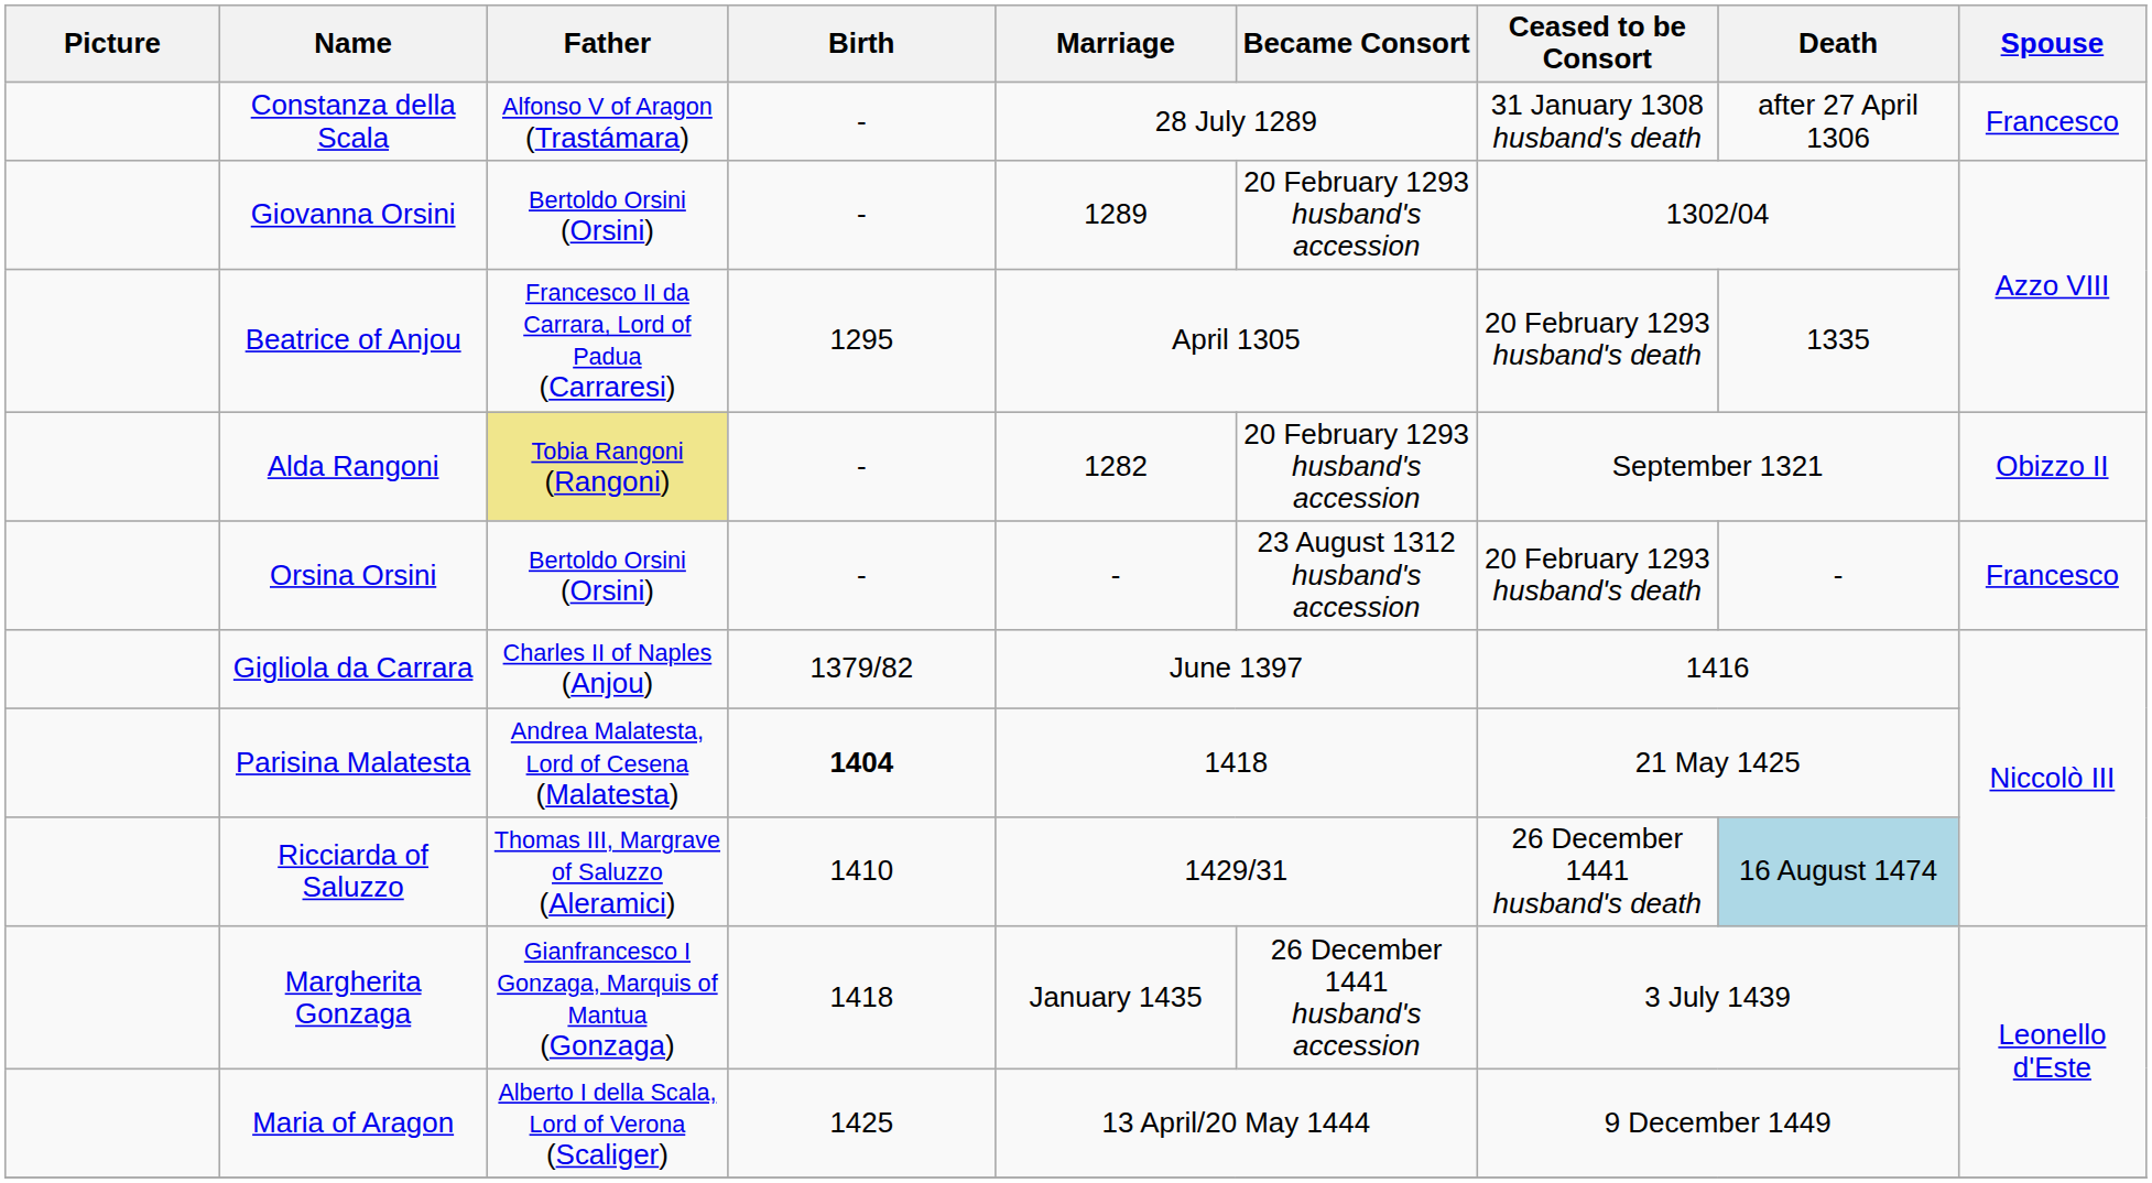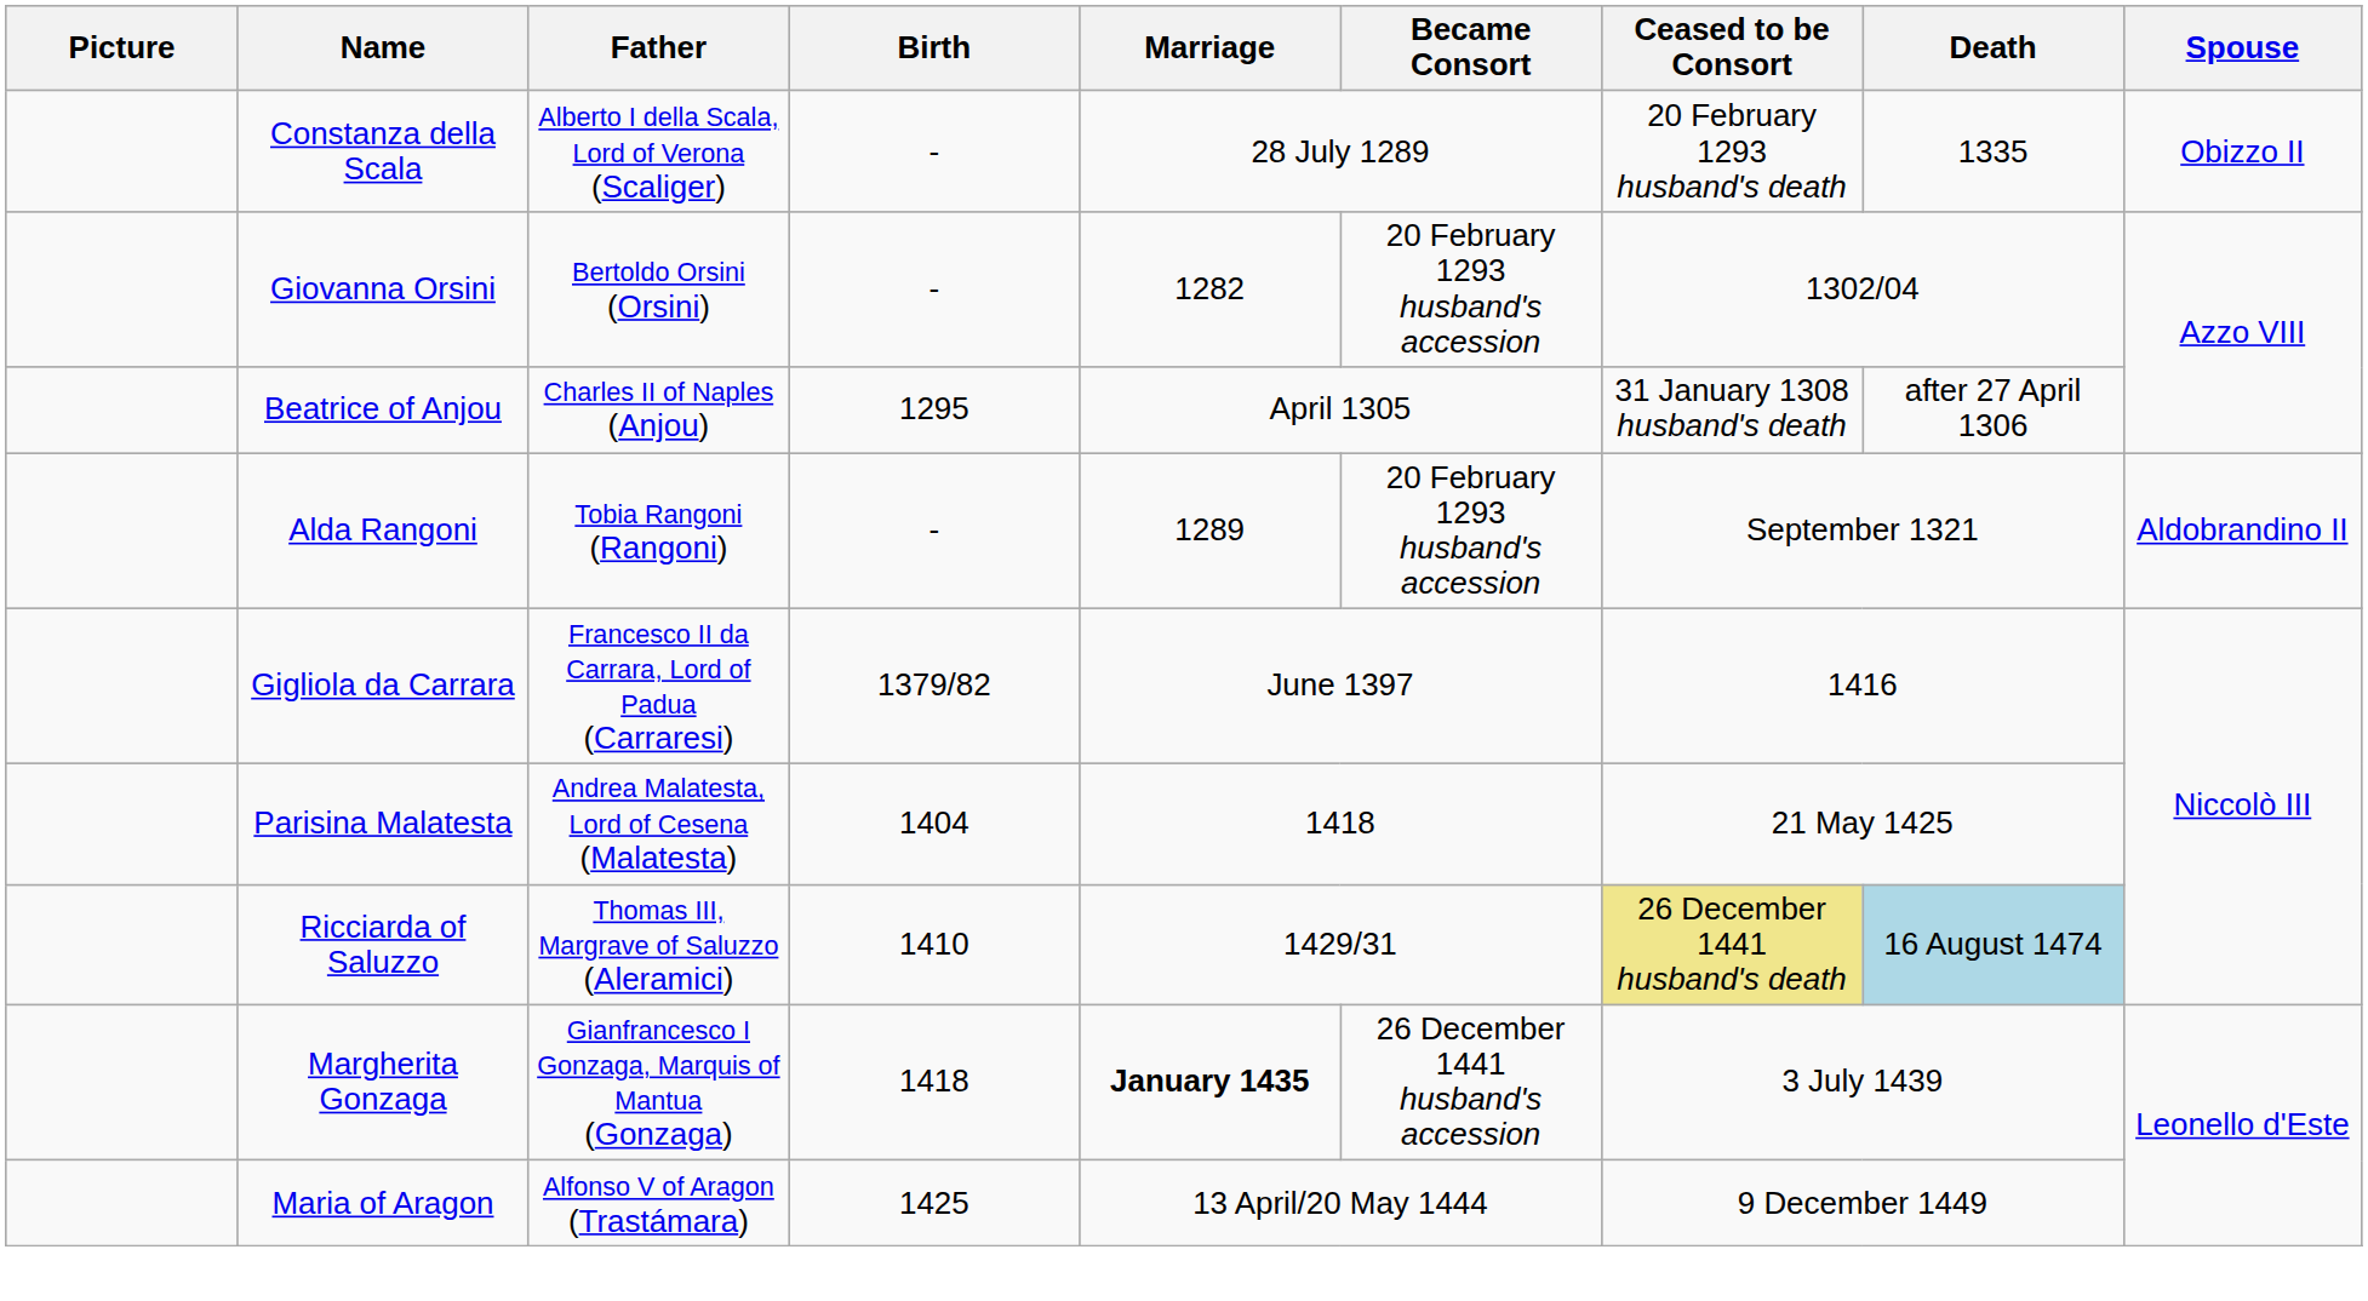Constanza della Scala | Father: Alfonso V of Aragon (Trastámara) -> Alberto I della Scala, Lord of Verona (Scaliger)
Constanza della Scala | Ceased to be Consort: 31 January 1308 husband's death -> 20 February 1293 husband's death
Constanza della Scala | Death: after 27 April 1306 -> 1335
Constanza della Scala | Spouse: Francesco -> Obizzo II
Giovanna Orsini | Marriage: 1289 -> 1282
Beatrice of Anjou | Father: Francesco II da Carrara, Lord of Padua (Carraresi) -> Charles II of Naples (Anjou)
Beatrice of Anjou | Ceased to be Consort: 20 February 1293 husband's death -> 31 January 1308 husband's death
Beatrice of Anjou | Death: 1335 -> after 27 April 1306
Alda Rangoni | Father: khaki background -> no background
Alda Rangoni | Marriage: 1282 -> 1289
Alda Rangoni | Spouse: Obizzo II -> Aldobrandino II
- row: Orsina Orsini | Bertoldo Orsini (Orsini) | - | - | 23 August 1312 husband's accession | 20 February 1293 husband's death | - | Francesco
Gigliola da Carrara | Father: Charles II of Naples (Anjou) -> Francesco II da Carrara, Lord of Padua (Carraresi)
Parisina Malatesta | Birth: bold -> normal
Ricciarda of Saluzzo | Ceased to be Consort: no background -> khaki background
Margherita Gonzaga | Marriage: normal -> bold
Maria of Aragon | Father: Alberto I della Scala, Lord of Verona (Scaliger) -> Alfonso V of Aragon (Trastámara)
